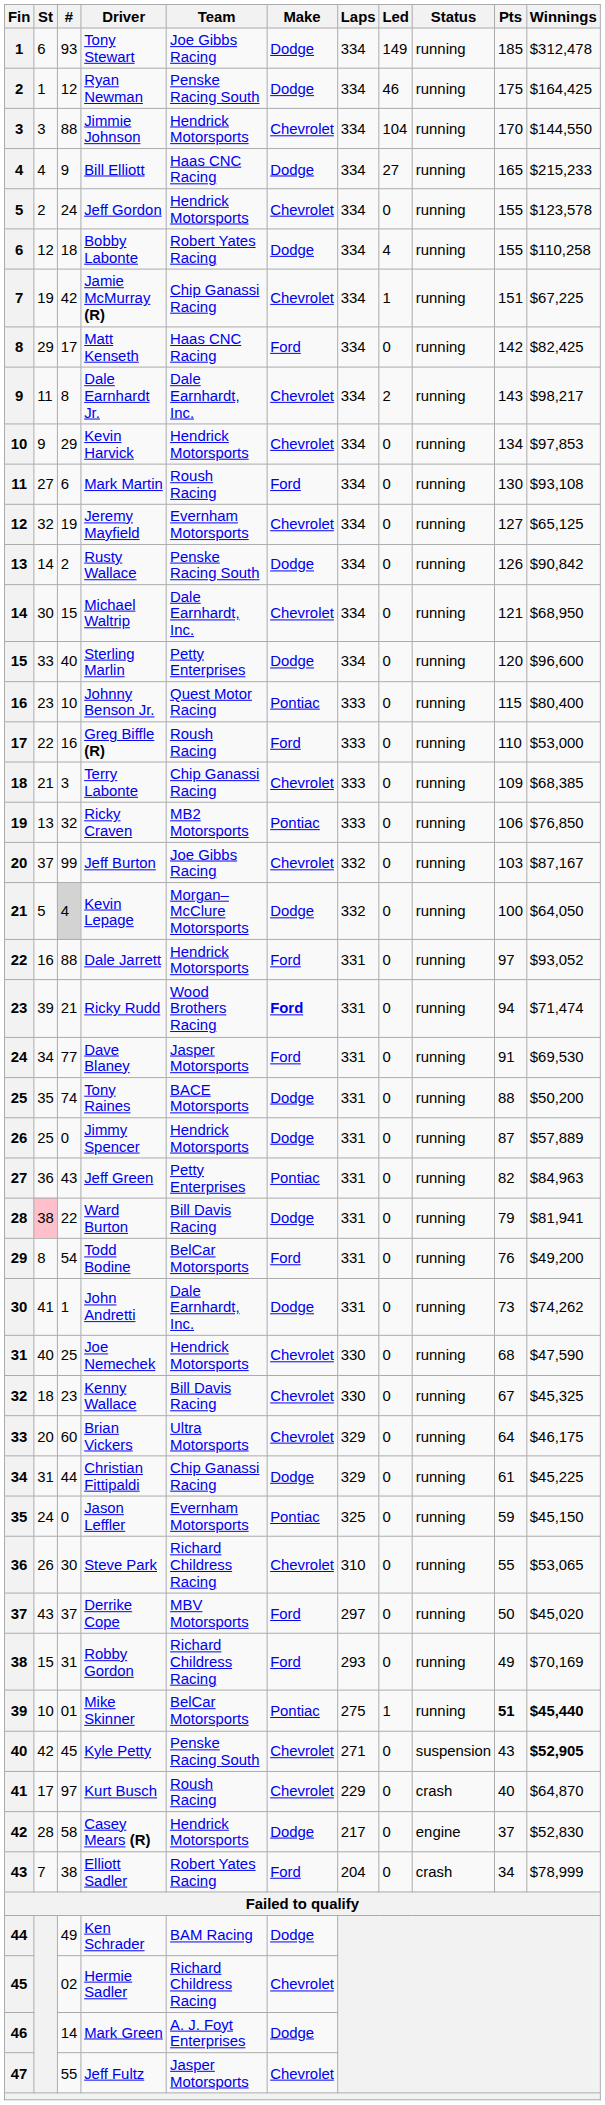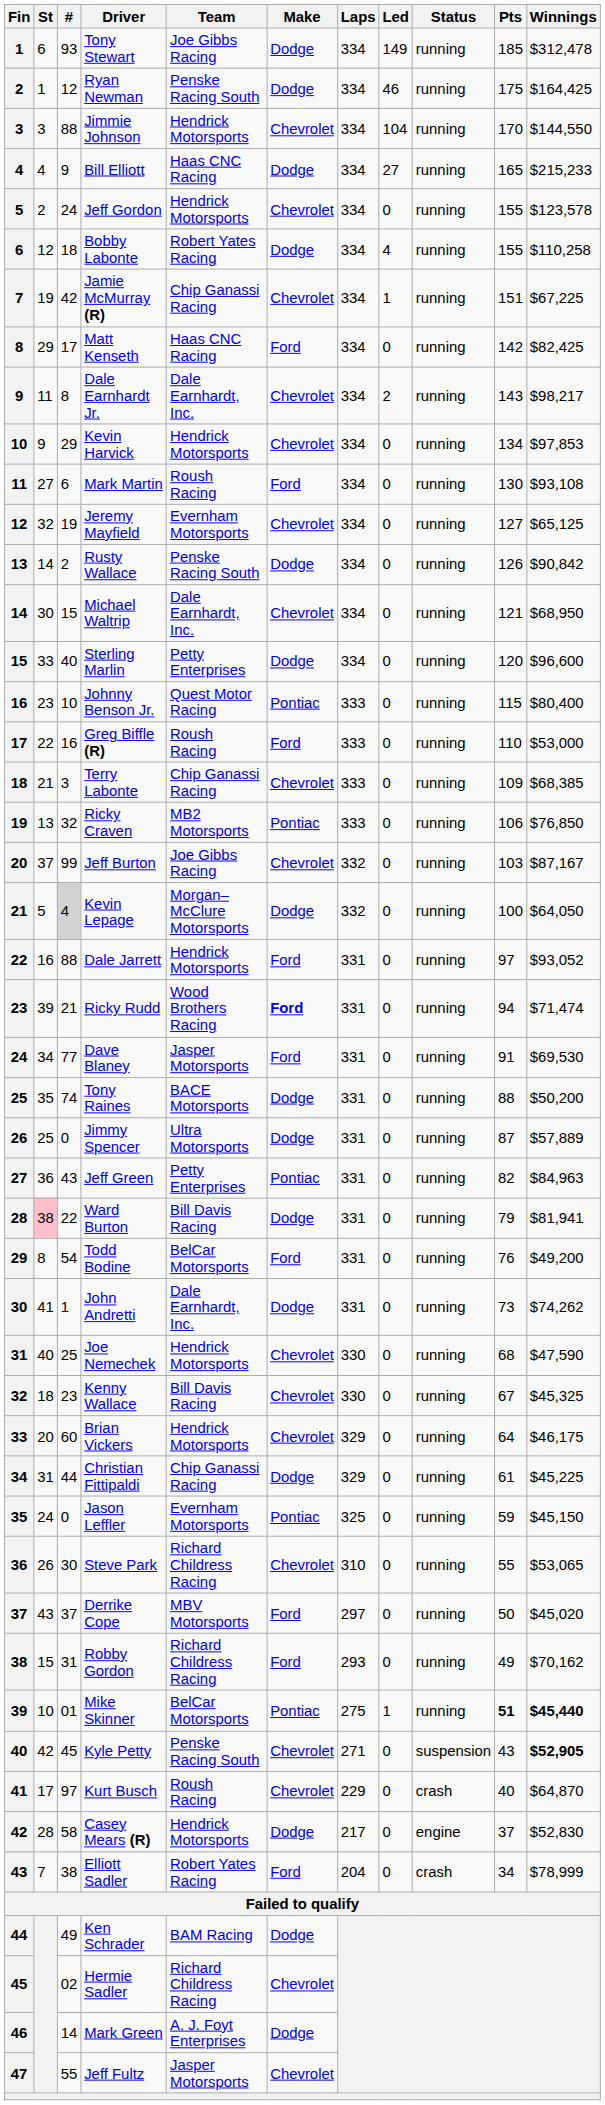Jimmy Spencer | Team: Hendrick Motorsports -> Ultra Motorsports
Brian Vickers | Team: Ultra Motorsports -> Hendrick Motorsports
Robby Gordon | Winnings: $70,169 -> $70,162
